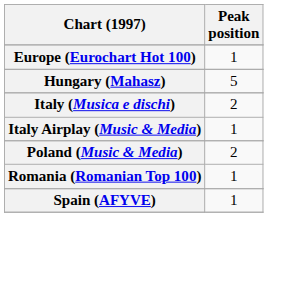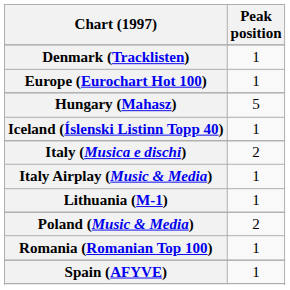+ row: Denmark (Tracklisten) | 1
+ row: Iceland (Íslenski Listinn Topp 40) | 1
+ row: Lithuania (M-1) | 1
